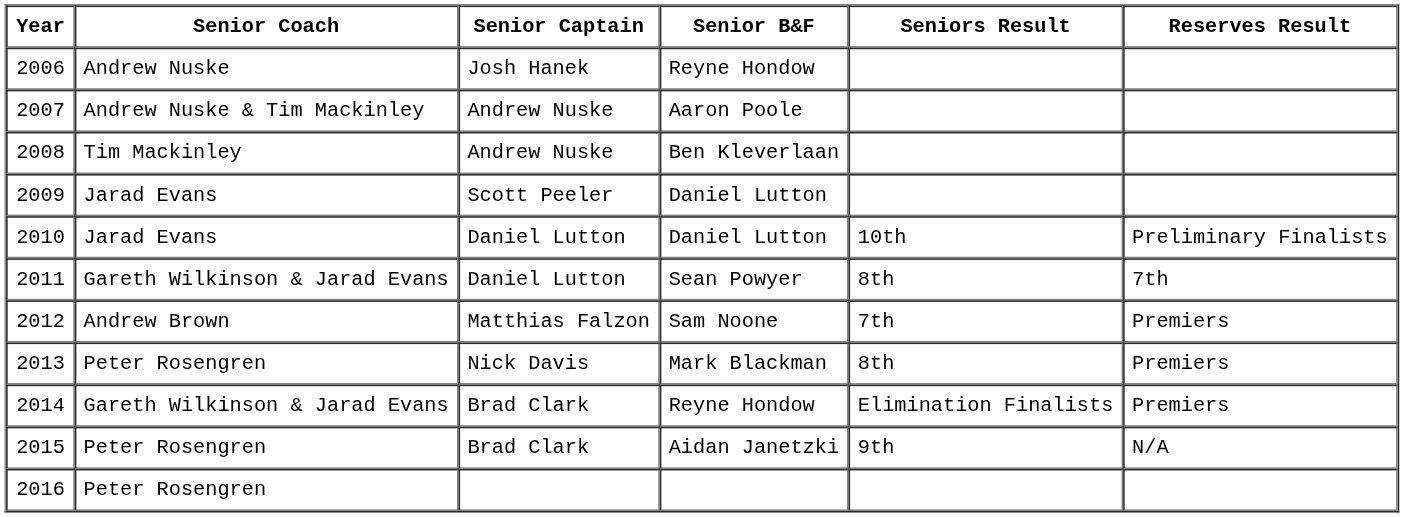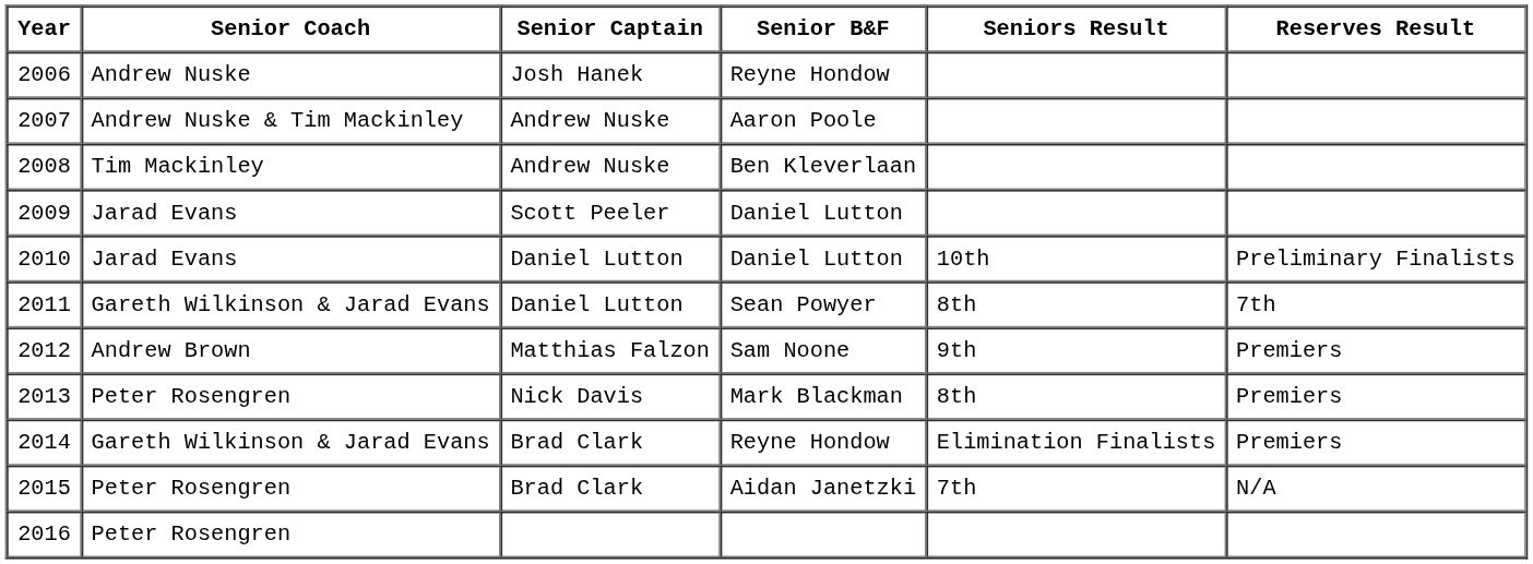2012 | Seniors Result: 7th -> 9th
2015 | Seniors Result: 9th -> 7th
